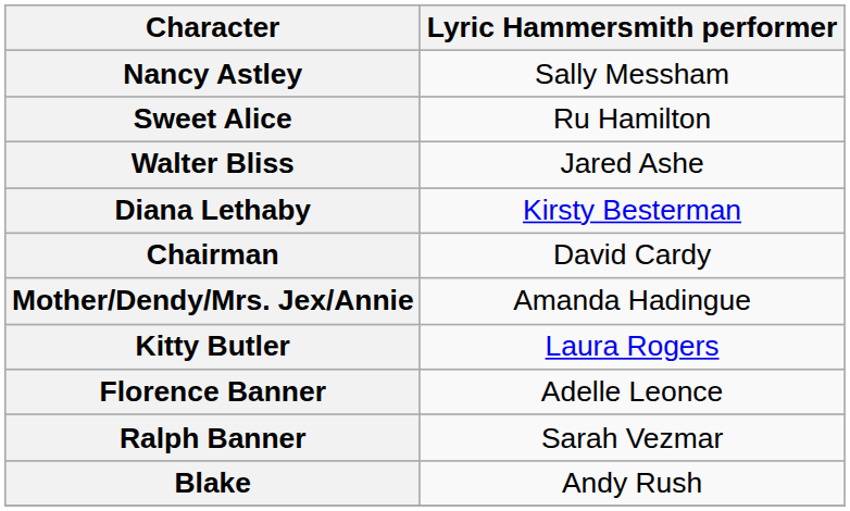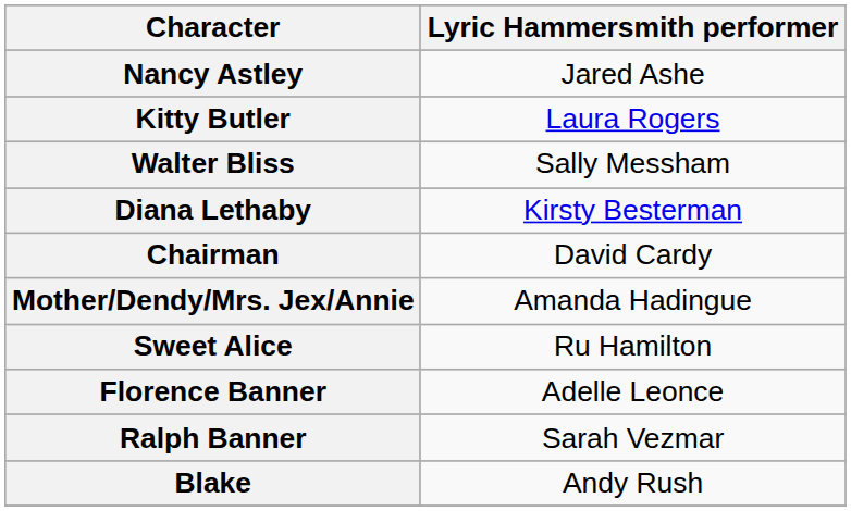Nancy Astley | Lyric Hammersmith performer: Sally Messham -> Jared Ashe
rows swapped: Kitty Butler <-> Sweet Alice
Walter Bliss | Lyric Hammersmith performer: Jared Ashe -> Sally Messham
